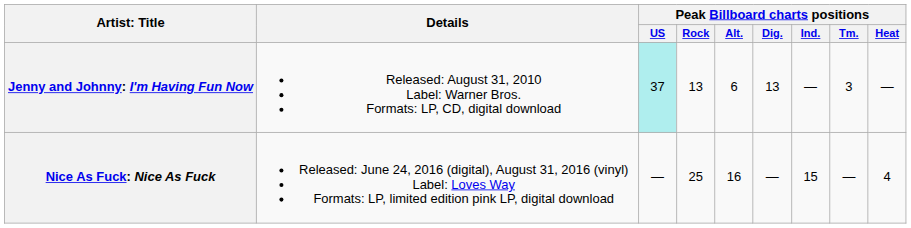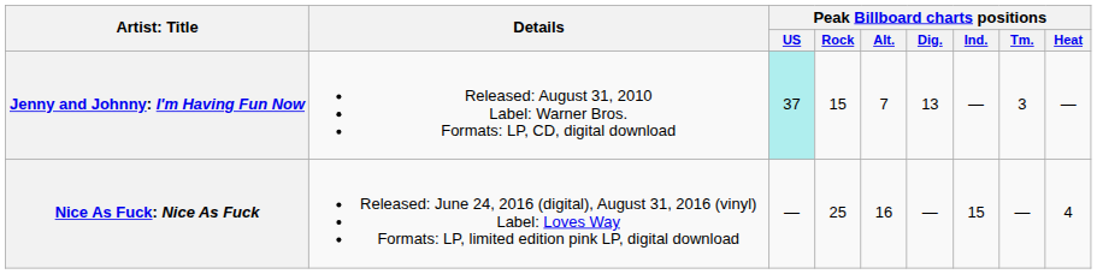Jenny and Johnny: I'm Having Fun Now | Peak Billboard charts positions / Rock: 13 -> 15
Jenny and Johnny: I'm Having Fun Now | Peak Billboard charts positions / Alt.: 6 -> 7
